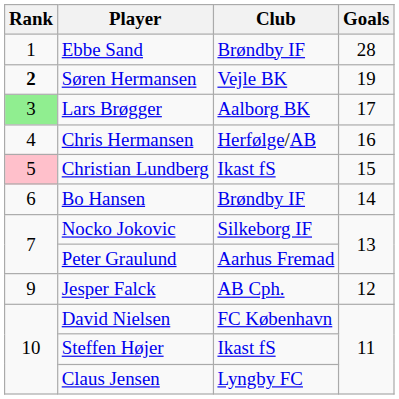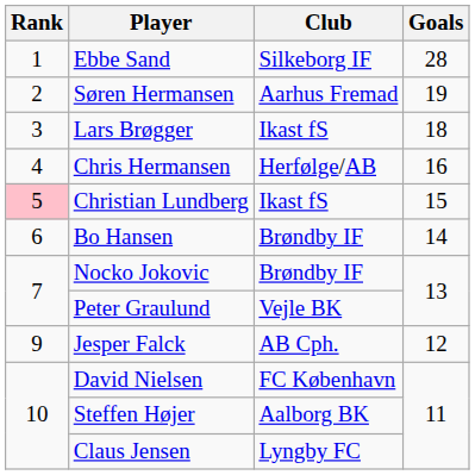Ebbe Sand | Club: Brøndby IF -> Silkeborg IF
Søren Hermansen | Rank: bold -> normal
Søren Hermansen | Club: Vejle BK -> Aarhus Fremad
Lars Brøgger | Rank: lightgreen background -> no background
Lars Brøgger | Club: Aalborg BK -> Ikast fS
Lars Brøgger | Goals: 17 -> 18
Nocko Jokovic | Club: Silkeborg IF -> Brøndby IF
Peter Graulund | Club: Aarhus Fremad -> Vejle BK
Steffen Højer | Club: Ikast fS -> Aalborg BK
